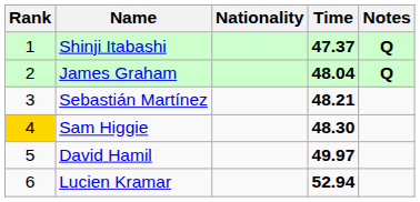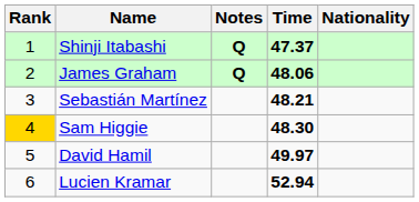columns swapped: Nationality <-> Notes
James Graham | Time: 48.04 -> 48.06
